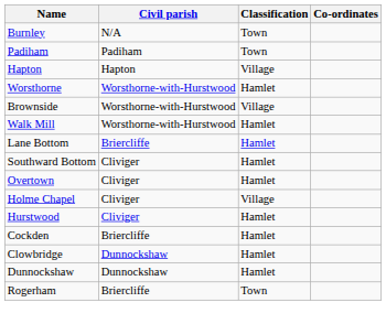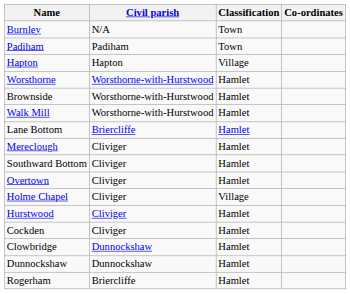Brownside | Classification: Village -> Hamlet
+ row: Mereclough | Cliviger | Hamlet
Cockden | Civil parish: Briercliffe -> Cliviger
Rogerham | Classification: Town -> Hamlet
